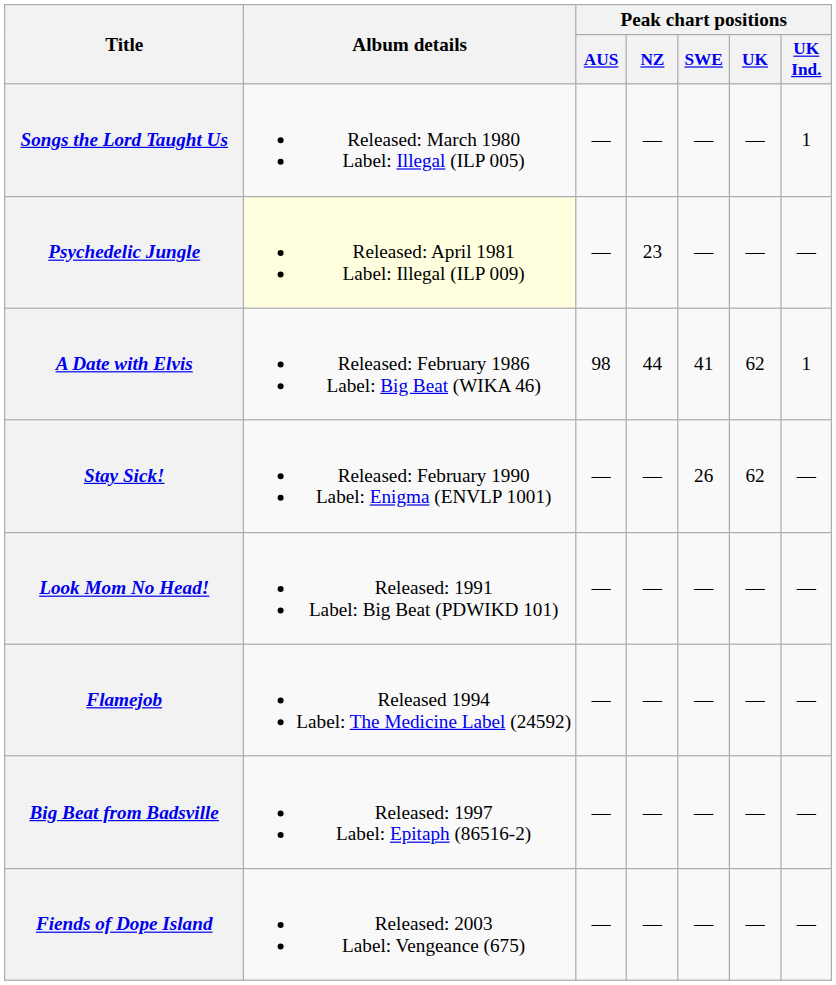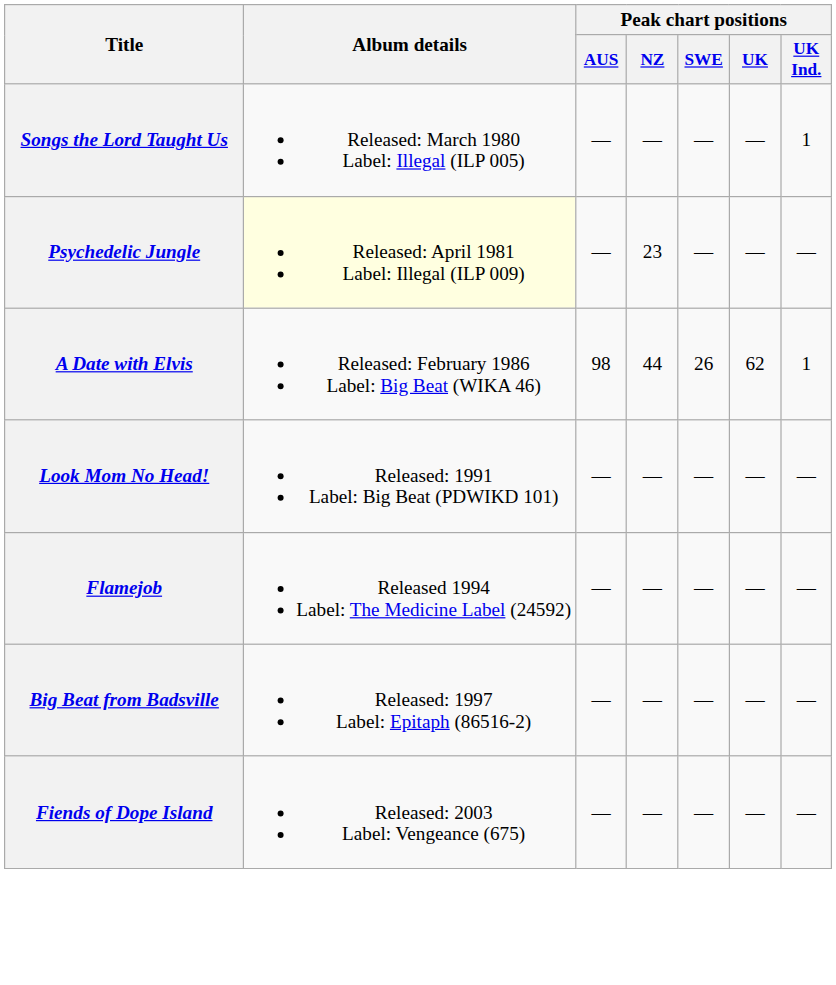A Date with Elvis | Peak chart positions / SWE: 41 -> 26
- row: Stay Sick! | Released: February 1990 Label: Enigma (ENVLP 1001) | — | — | 26 | 62 | —
